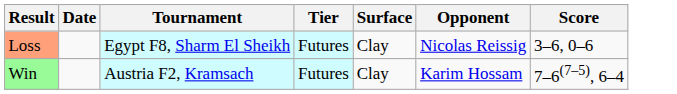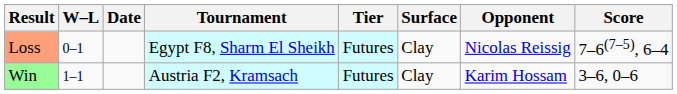+ column: W–L | 0–1 | 1–1
Loss | Score: 3–6, 0–6 -> 7–6(7–5), 6–4
Win | Score: 7–6(7–5), 6–4 -> 3–6, 0–6
